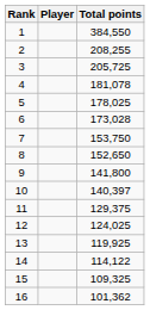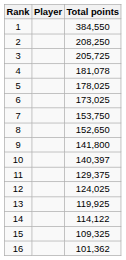2 | Total points: 208,255 -> 208,250
6 | Total points: 173,028 -> 173,025
